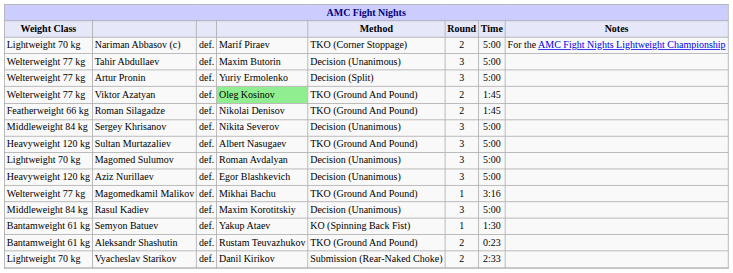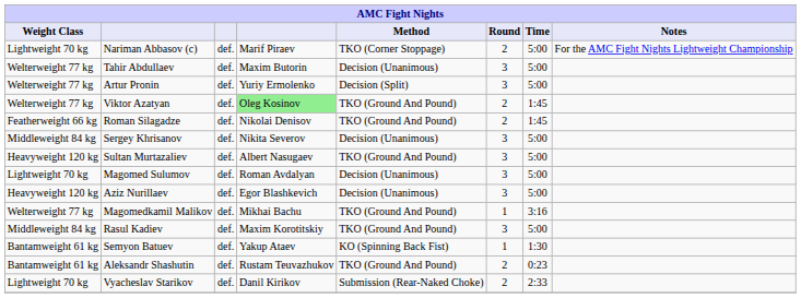Rasul Kadiev | Method: Decision (Unanimous) -> TKO (Ground And Pound)
